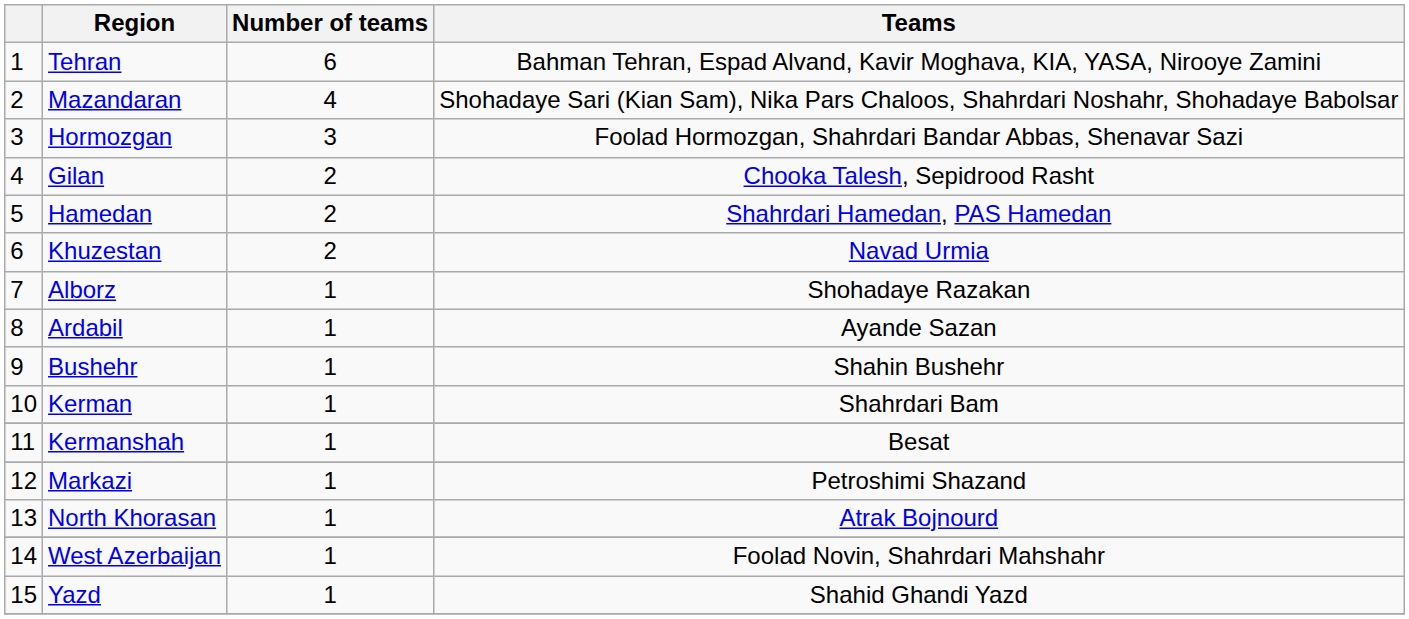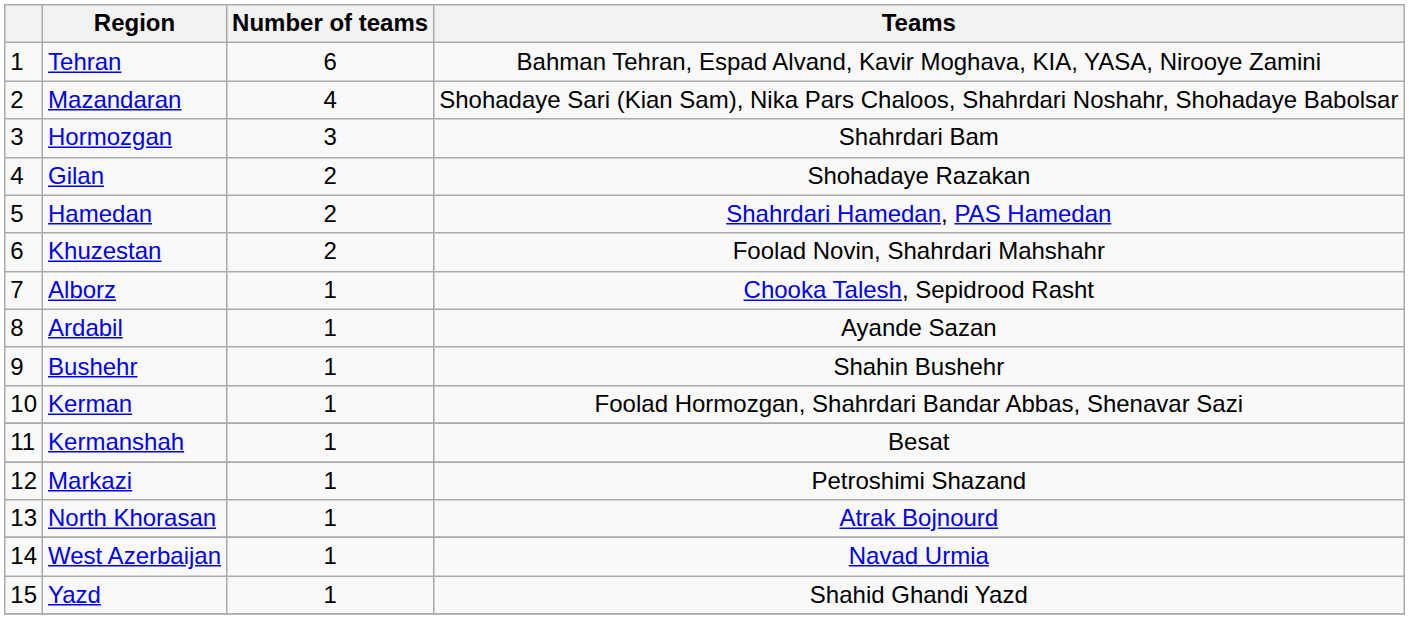Hormozgan | Teams: Foolad Hormozgan, Shahrdari Bandar Abbas, Shenavar Sazi -> Shahrdari Bam
Gilan | Teams: Chooka Talesh, Sepidrood Rasht -> Shohadaye Razakan
Khuzestan | Teams: Navad Urmia -> Foolad Novin, Shahrdari Mahshahr
Alborz | Teams: Shohadaye Razakan -> Chooka Talesh, Sepidrood Rasht
Kerman | Teams: Shahrdari Bam -> Foolad Hormozgan, Shahrdari Bandar Abbas, Shenavar Sazi
West Azerbaijan | Teams: Foolad Novin, Shahrdari Mahshahr -> Navad Urmia
